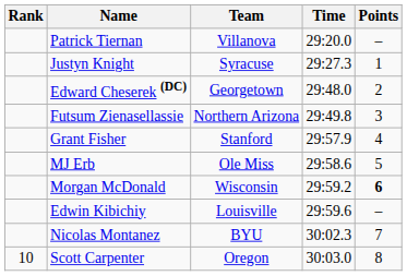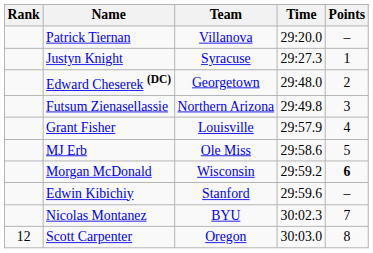Grant Fisher | Team: Stanford -> Louisville
Edwin Kibichiy | Team: Louisville -> Stanford
Scott Carpenter | Rank: 10 -> 12
